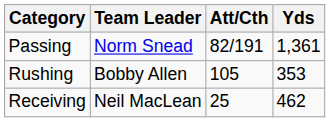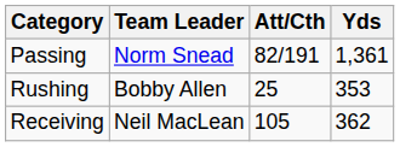Rushing | Att/Cth: 105 -> 25
Receiving | Att/Cth: 25 -> 105
Receiving | Yds: 462 -> 362
